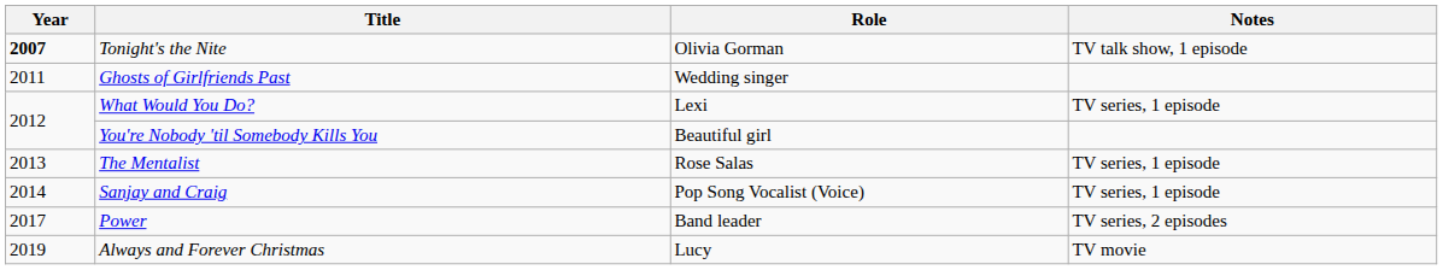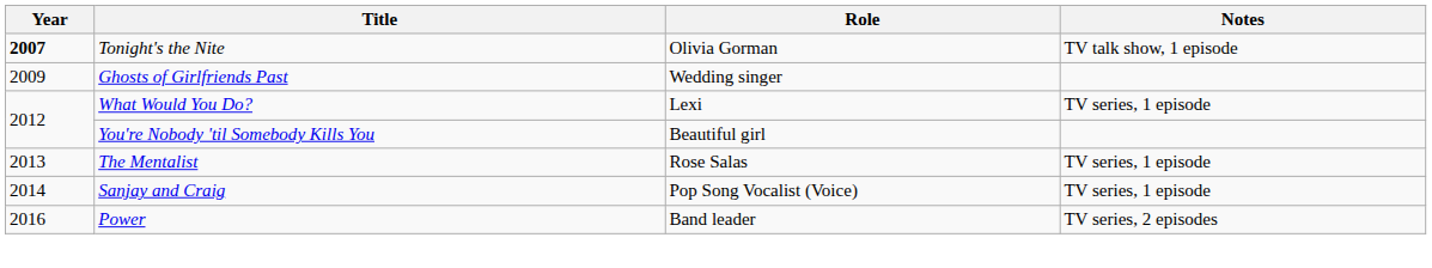Ghosts of Girlfriends Past | Year: 2011 -> 2009
Power | Year: 2017 -> 2016
- row: 2019 | Always and Forever Christmas | Lucy | TV movie
